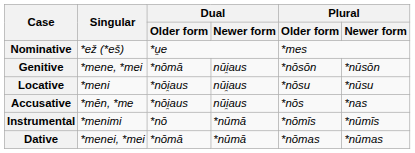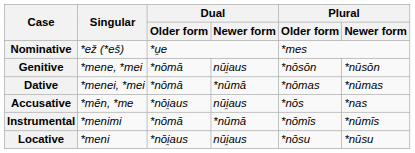rows swapped: Dative <-> Locative
Instrumental | Dual / Older form: *nō -> *nōmā
